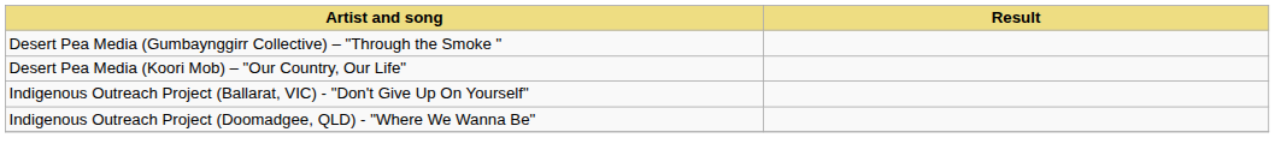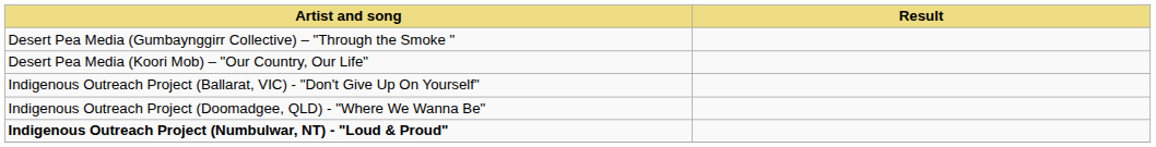+ row: Indigenous Outreach Project (Numbulwar, NT) - "Loud & Proud"
